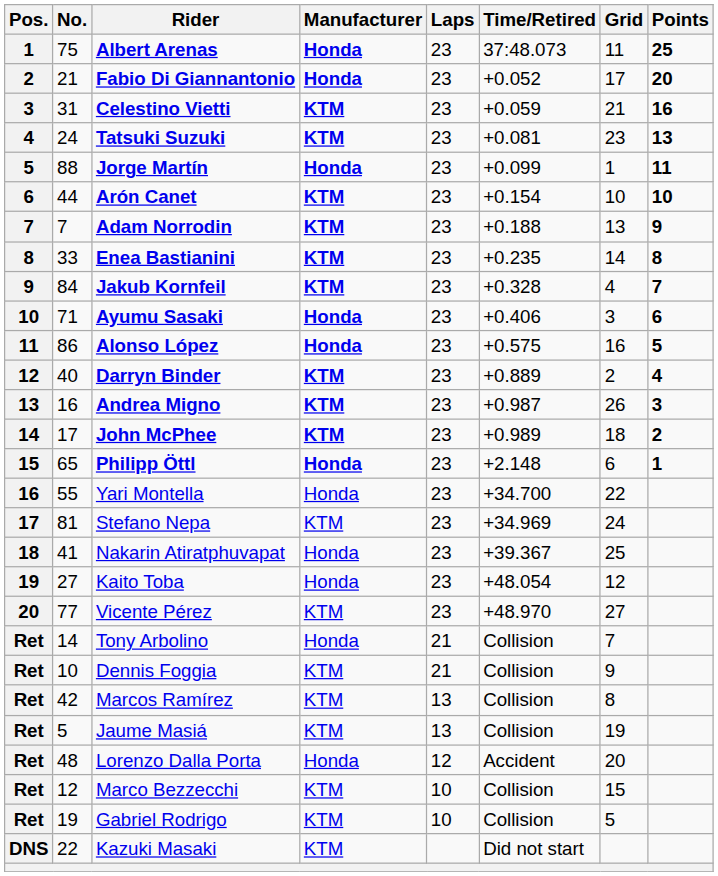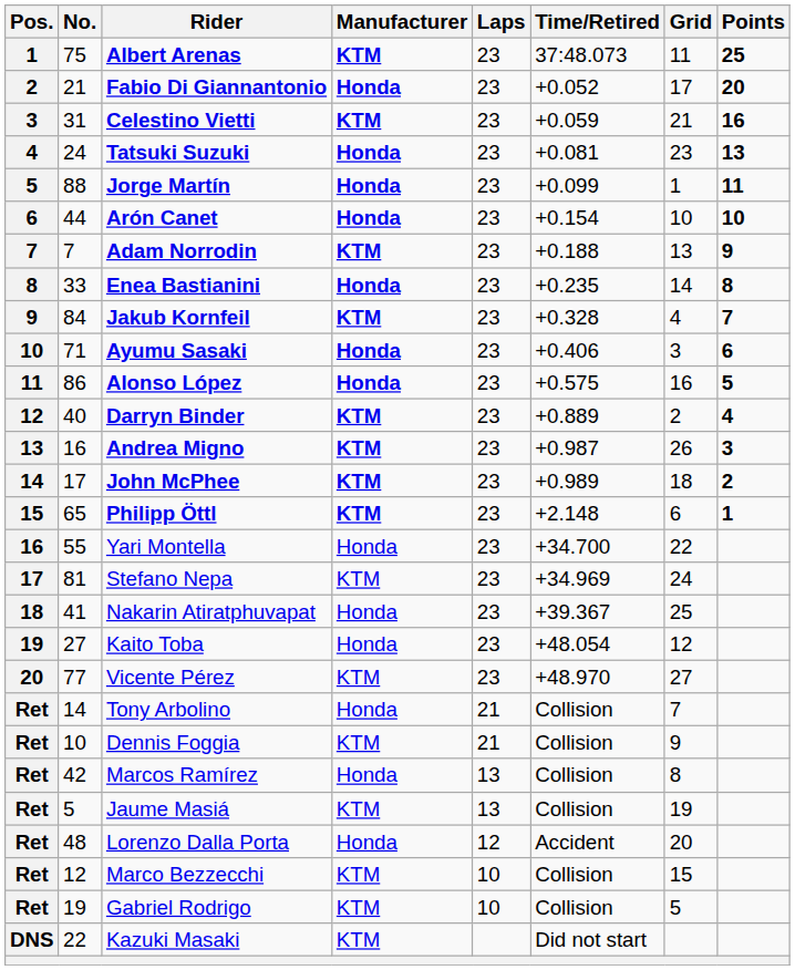Albert Arenas | Manufacturer: Honda -> KTM
Tatsuki Suzuki | Manufacturer: KTM -> Honda
Arón Canet | Manufacturer: KTM -> Honda
Enea Bastianini | Manufacturer: KTM -> Honda
Philipp Öttl | Manufacturer: Honda -> KTM
Marcos Ramírez | Manufacturer: KTM -> Honda
